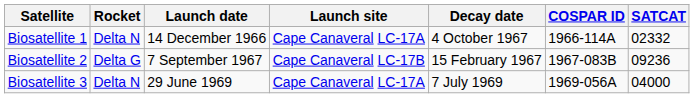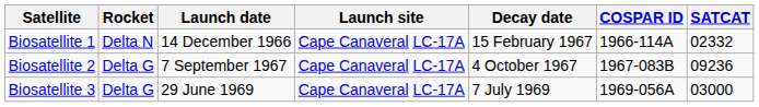Biosatellite 1 | Decay date: 4 October 1967 -> 15 February 1967
Biosatellite 2 | Launch site: Cape Canaveral LC-17B -> Cape Canaveral LC-17A
Biosatellite 2 | Decay date: 15 February 1967 -> 4 October 1967
Biosatellite 3 | Rocket: Delta N -> Delta G
Biosatellite 3 | SATCAT: 04000 -> 03000
